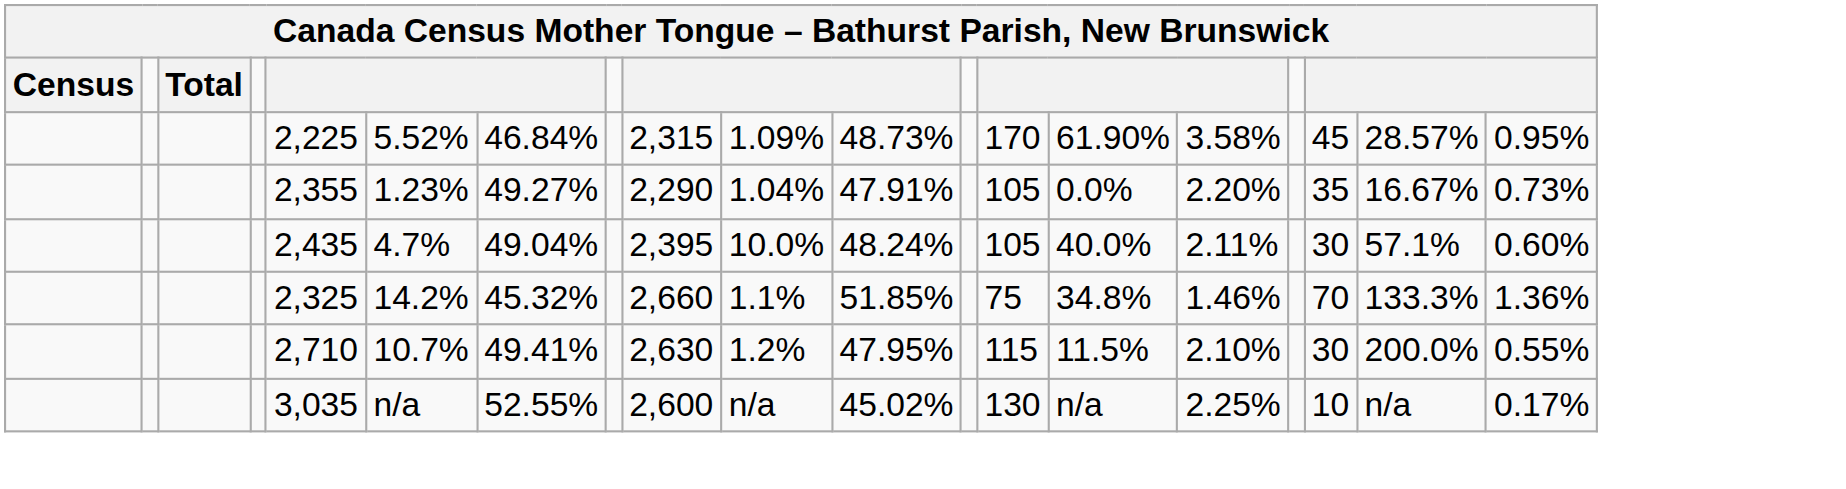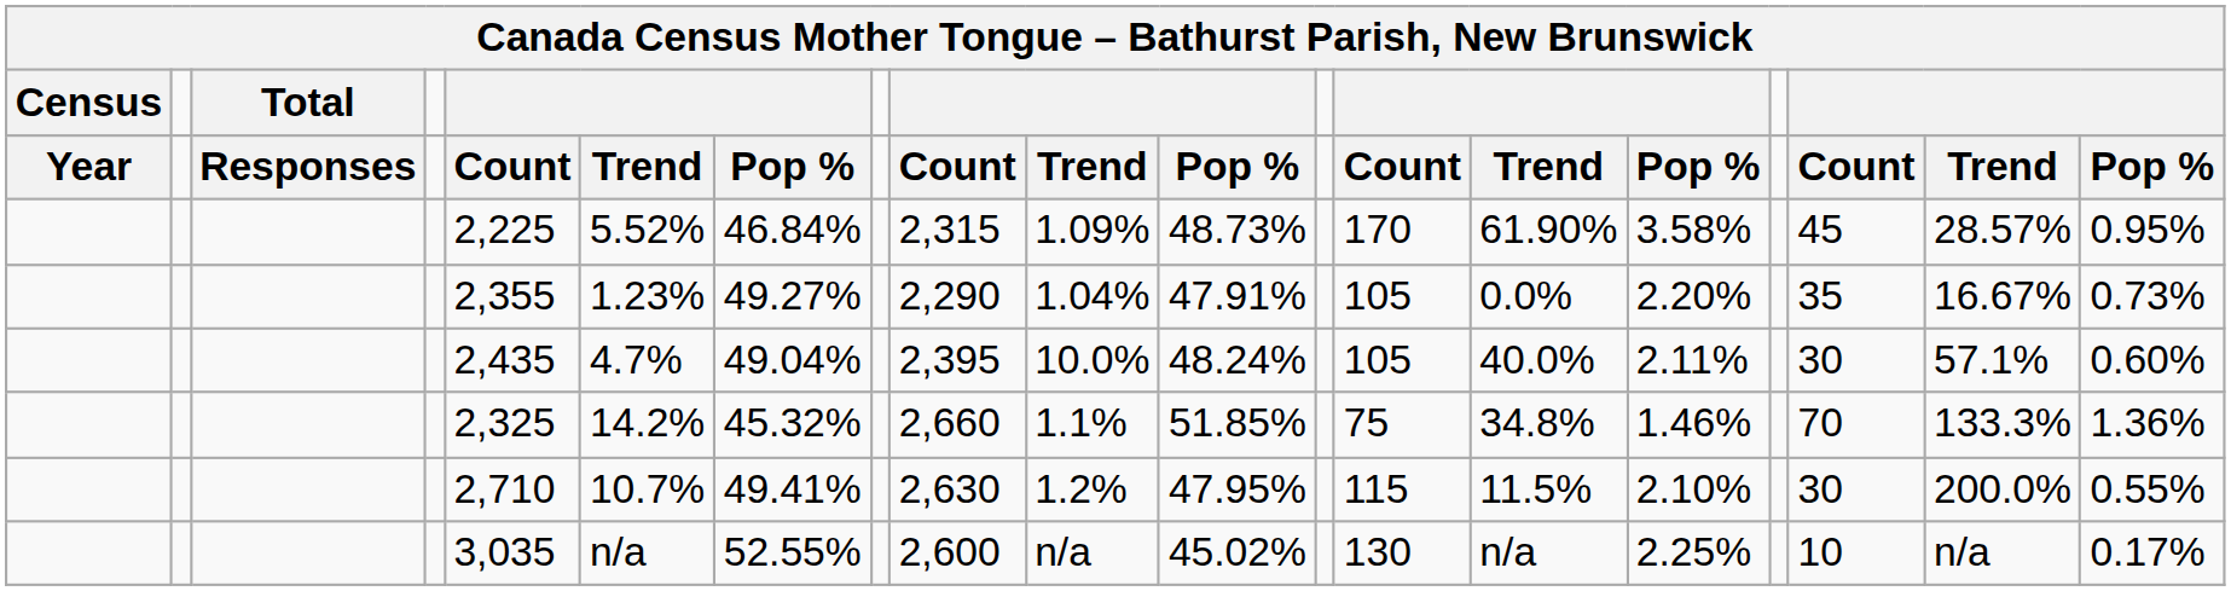+ row: Year | Responses | Count | Trend | Pop % | Count | Trend | Pop % | Count | Trend | Pop % | Count | Trend | Pop %
